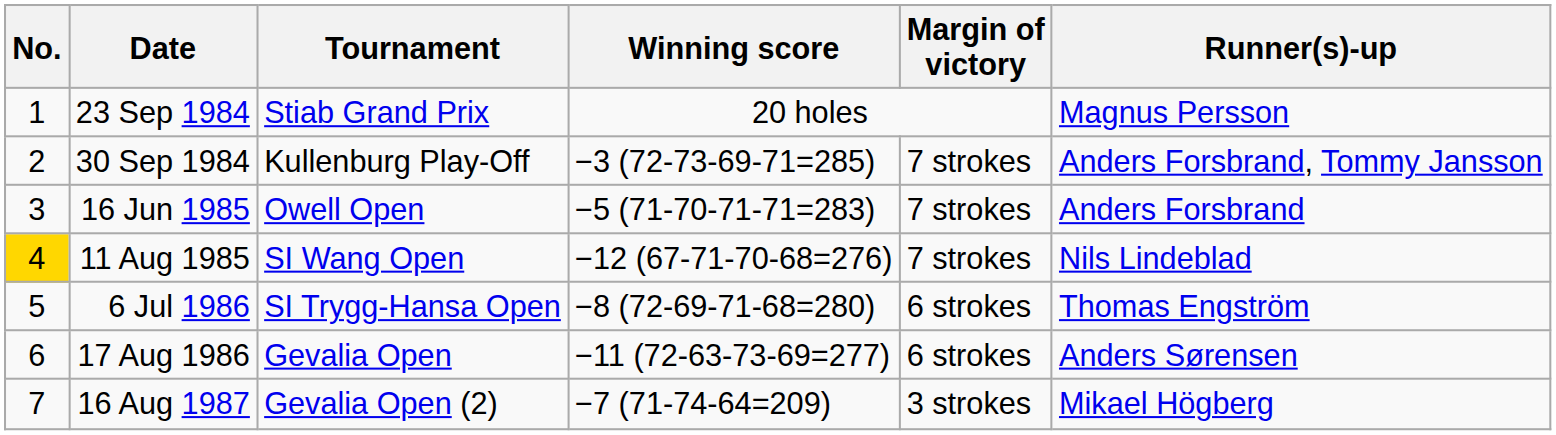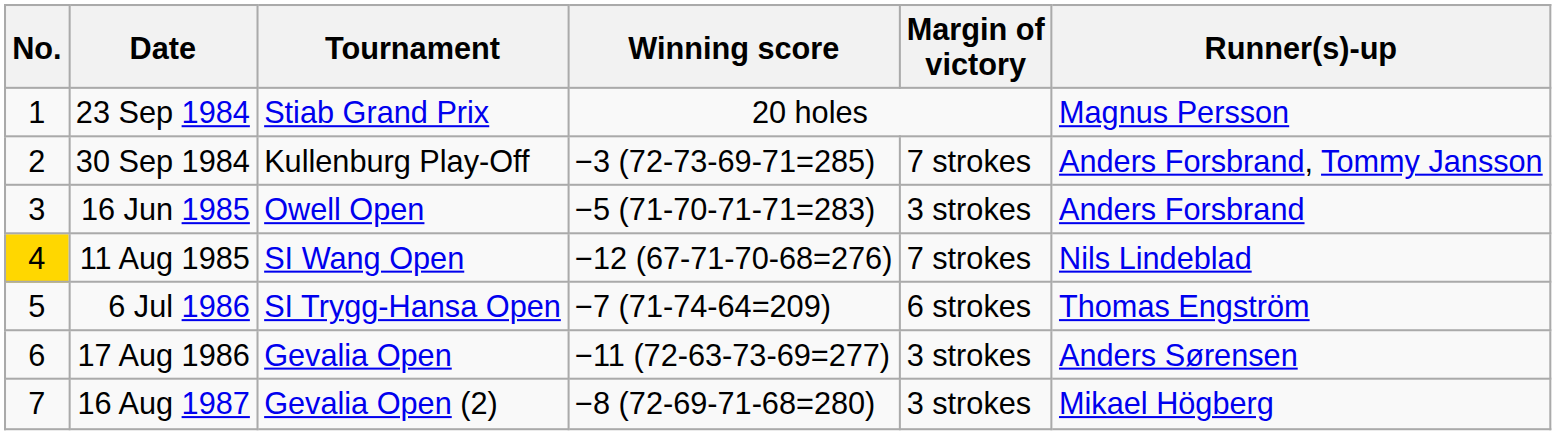16 Jun 1985 | Margin of victory: 7 strokes -> 3 strokes
6 Jul 1986 | Winning score: −8 (72-69-71-68=280) -> −7 (71-74-64=209)
17 Aug 1986 | Margin of victory: 6 strokes -> 3 strokes
16 Aug 1987 | Winning score: −7 (71-74-64=209) -> −8 (72-69-71-68=280)
